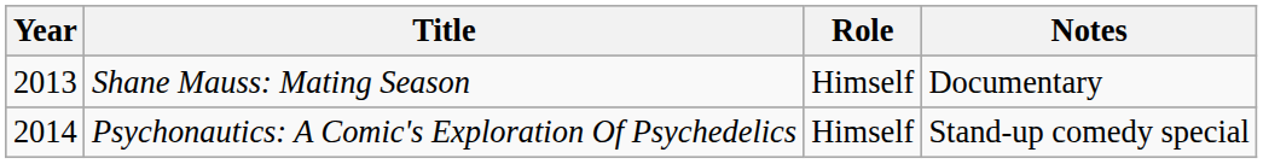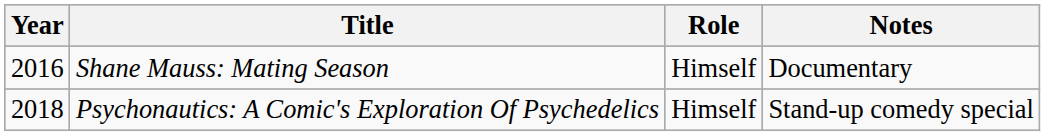Shane Mauss: Mating Season | Year: 2013 -> 2016
Psychonautics: A Comic's Exploration Of Psychedelics | Year: 2014 -> 2018
